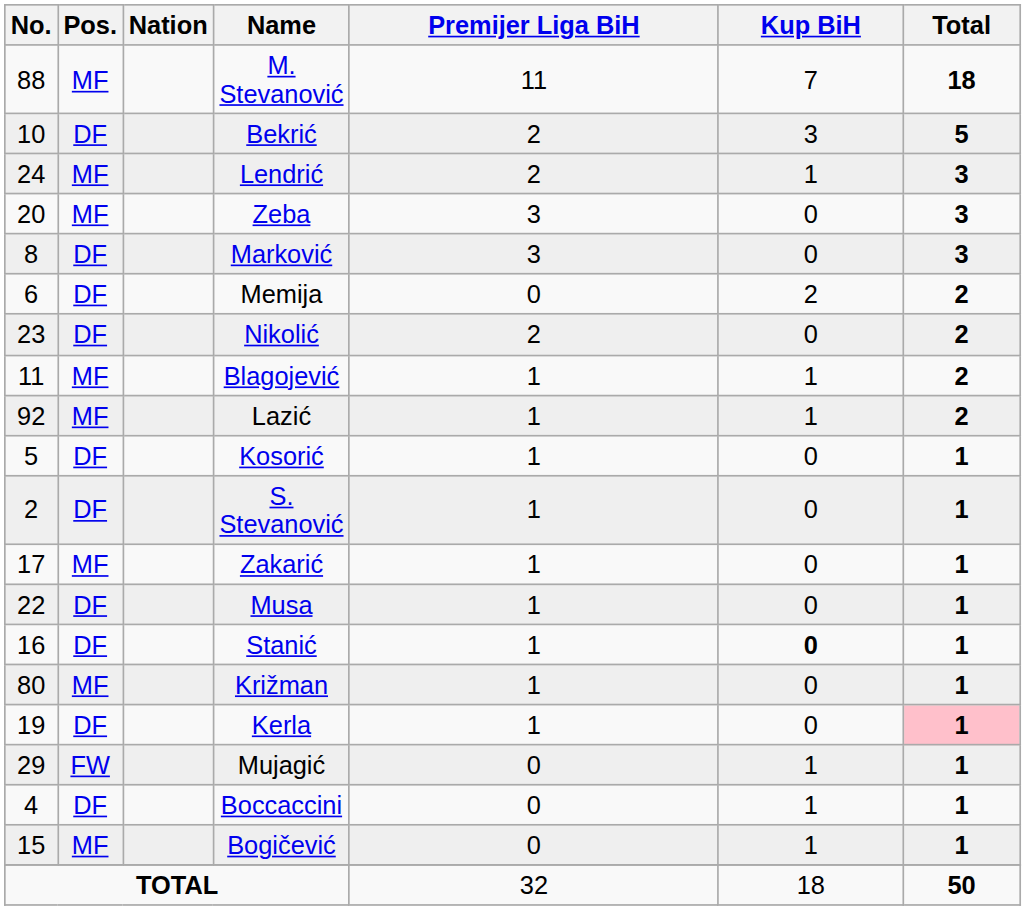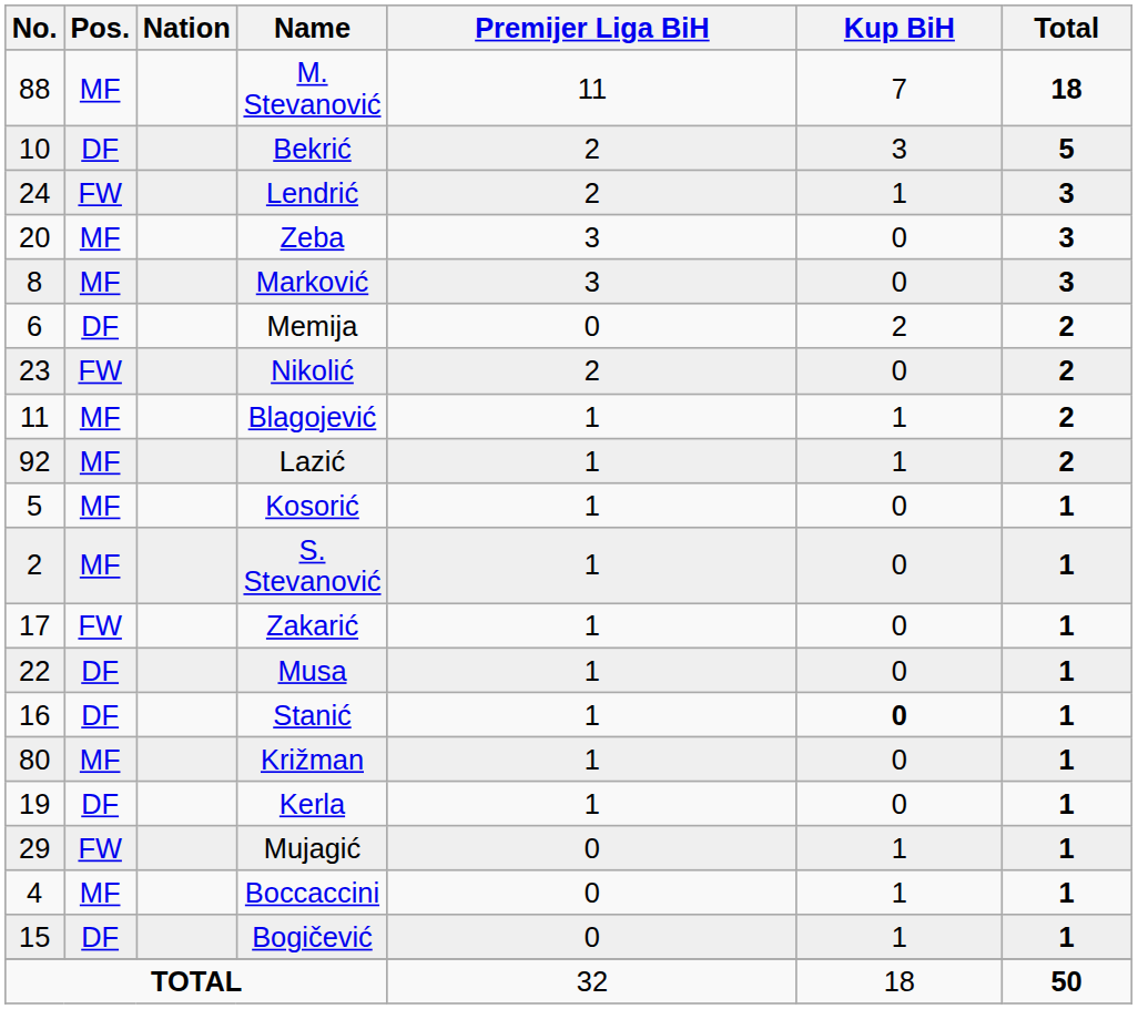Lendrić | Pos.: MF -> FW
Marković | Pos.: DF -> MF
Nikolić | Pos.: DF -> FW
Kosorić | Pos.: DF -> MF
S. Stevanović | Pos.: DF -> MF
Zakarić | Pos.: MF -> FW
Kerla | Total: pink background -> no background
Boccaccini | Pos.: DF -> MF
Bogičević | Pos.: MF -> DF
